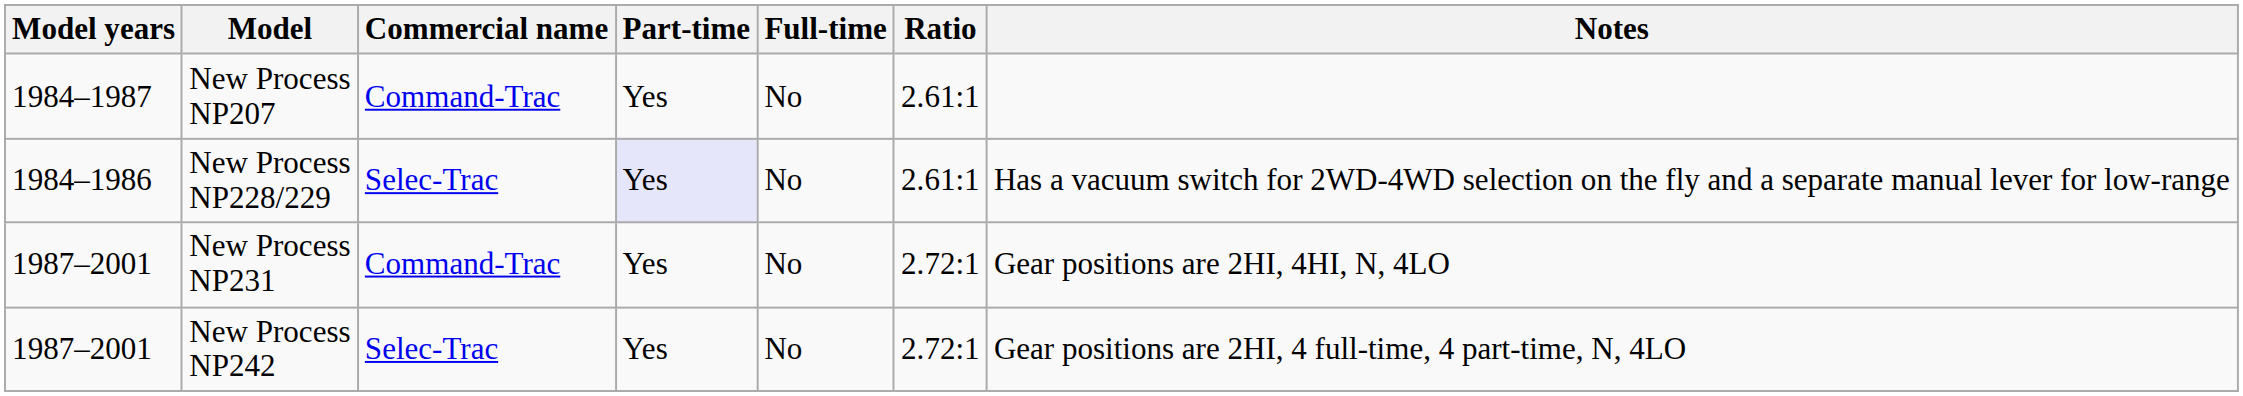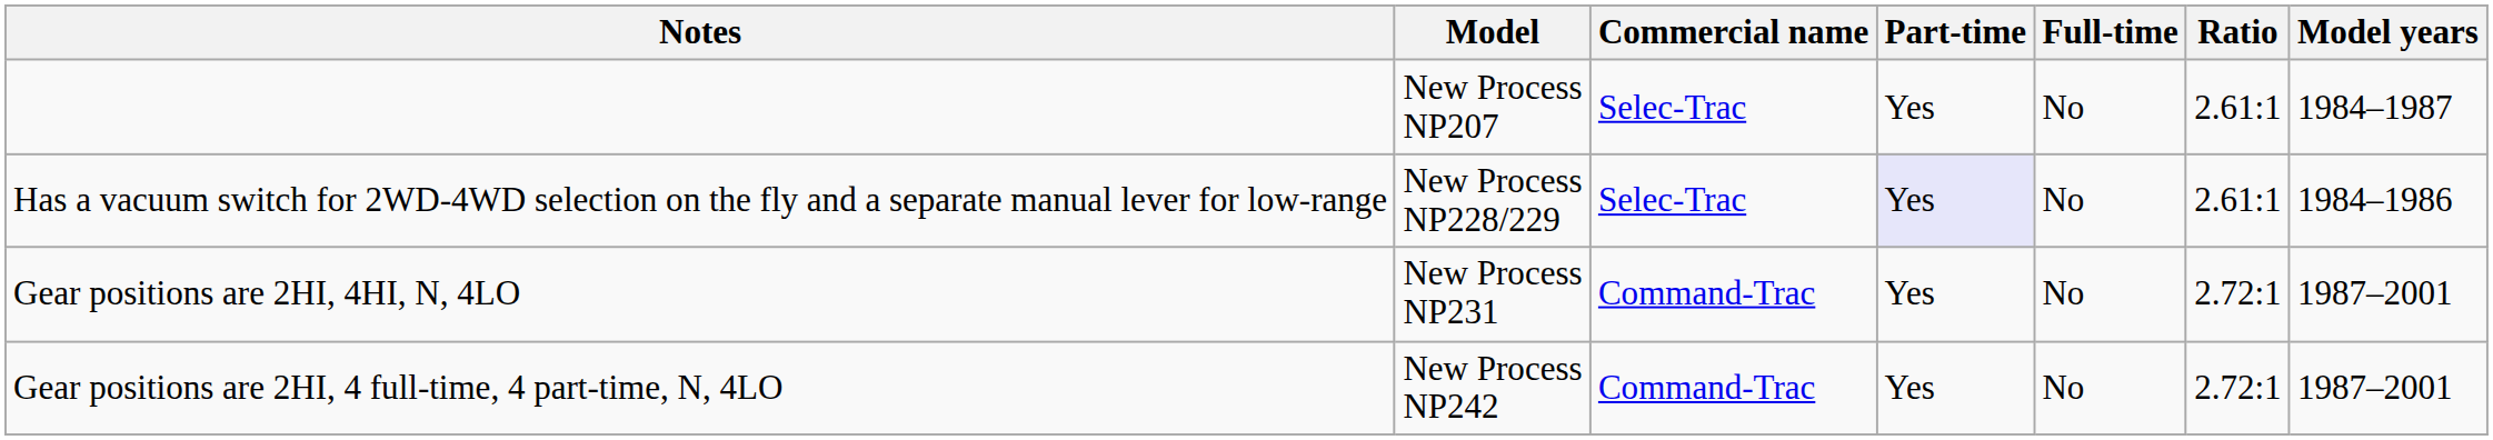columns swapped: Model years <-> Notes
New Process NP207 | Commercial name: Command-Trac -> Selec-Trac
New Process NP242 | Commercial name: Selec-Trac -> Command-Trac
